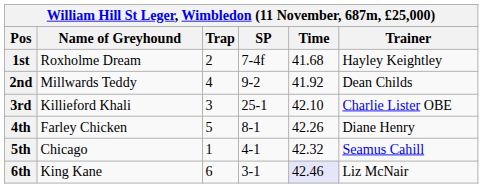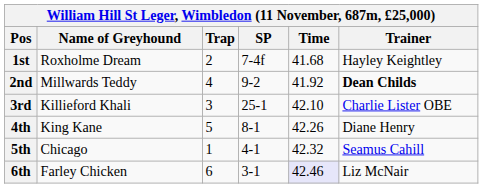2nd | Trainer: normal -> bold
4th | Name of Greyhound: Farley Chicken -> King Kane
6th | Name of Greyhound: King Kane -> Farley Chicken
